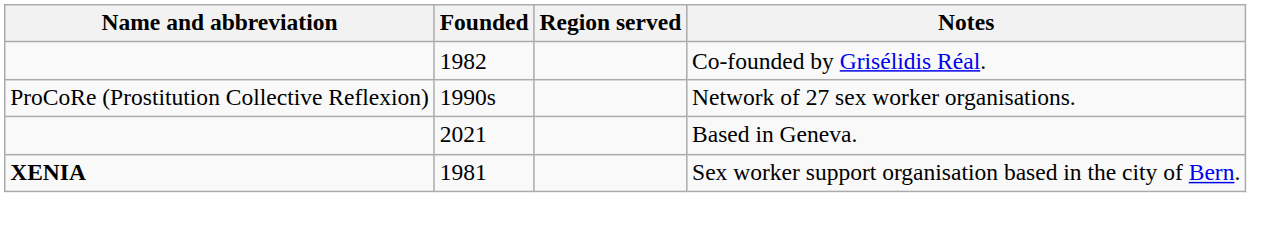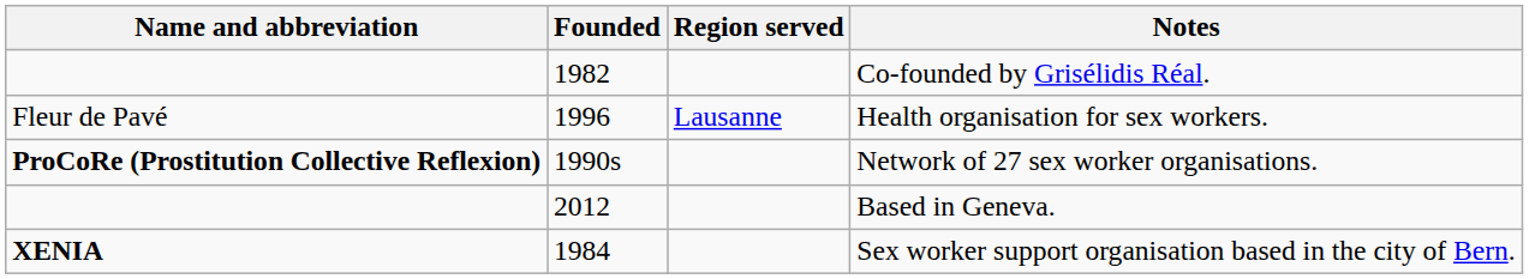+ row: Fleur de Pavé | 1996 | Lausanne | Health organisation for sex workers.
Network of 27 sex worker organisations. | Name and abbreviation: normal -> bold
Based in Geneva. | Founded: 2021 -> 2012
Sex worker support organisation based in the city of Bern. | Founded: 1981 -> 1984
